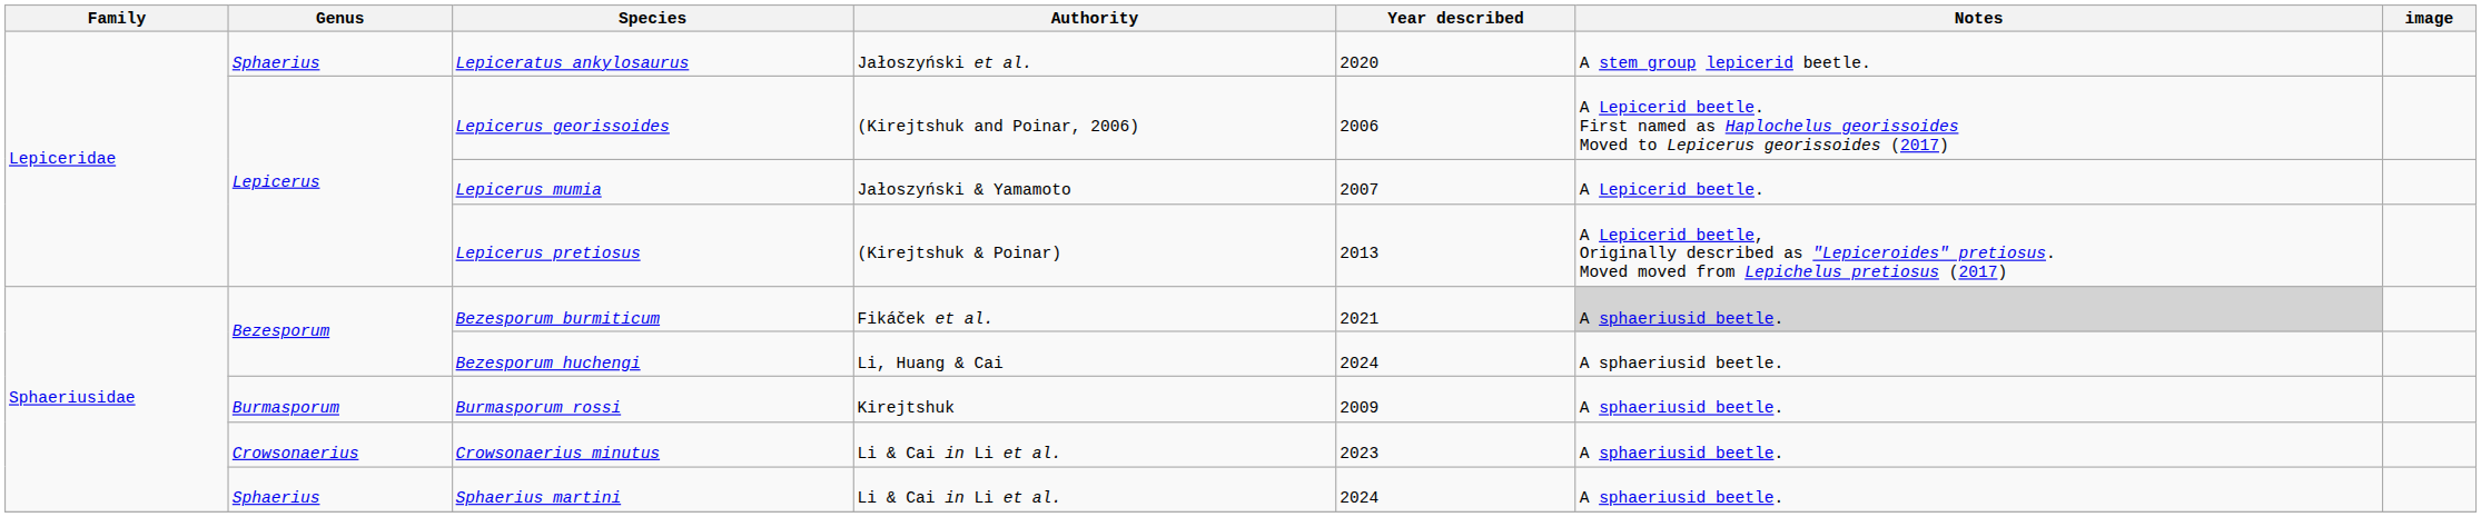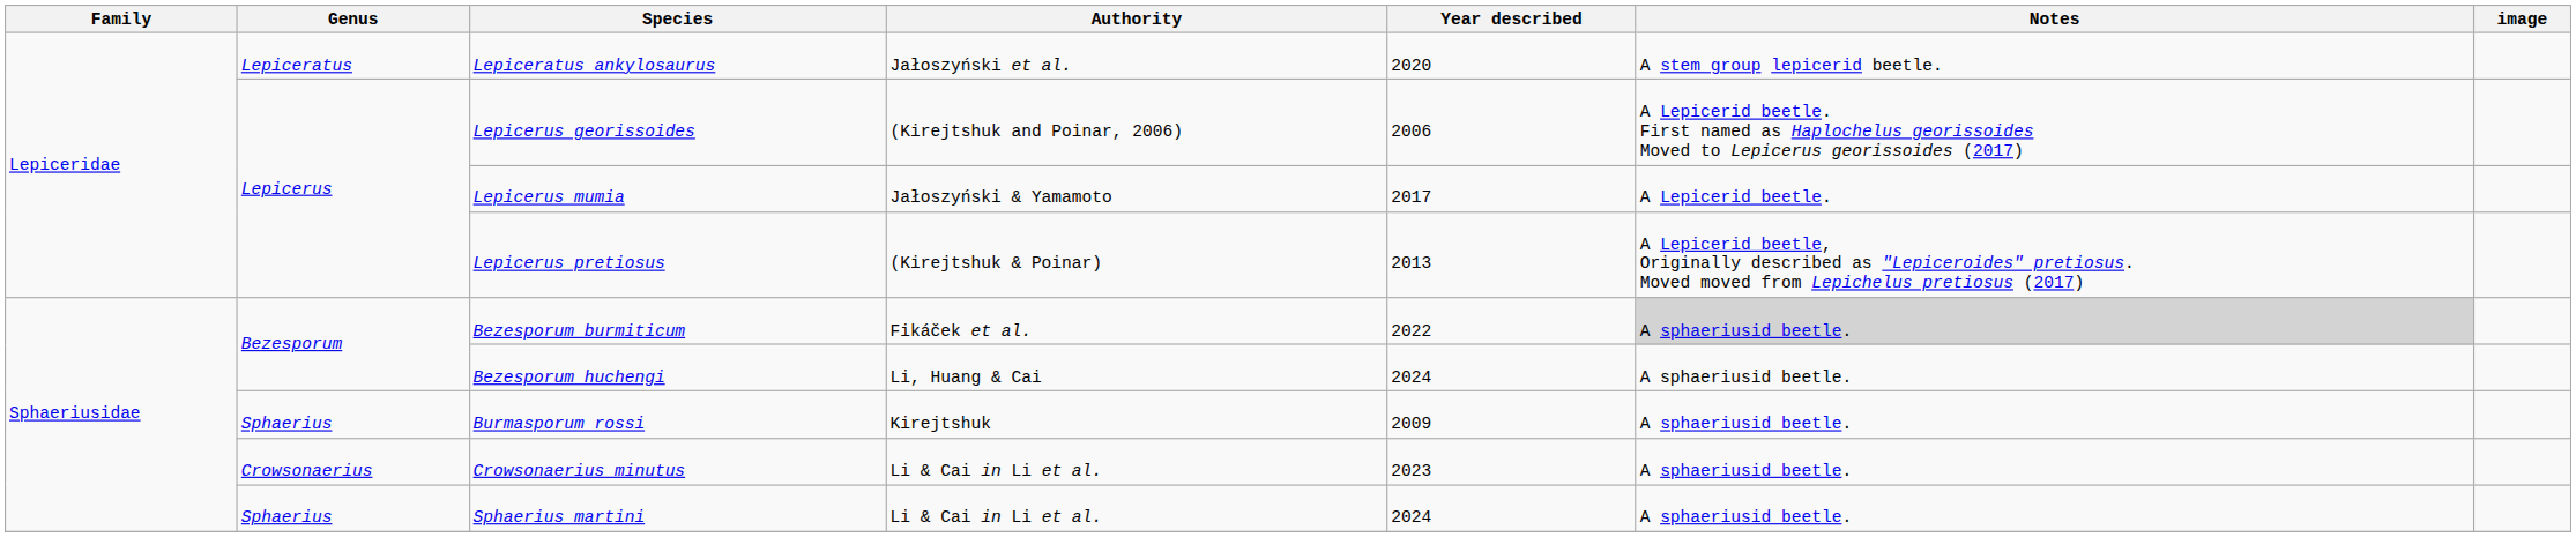Lepiceratus ankylosaurus | Genus: Sphaerius -> Lepiceratus
Lepicerus mumia | Year described: 2007 -> 2017
Bezesporum burmiticum | Year described: 2021 -> 2022
Burmasporum rossi | Genus: Burmasporum -> Sphaerius
